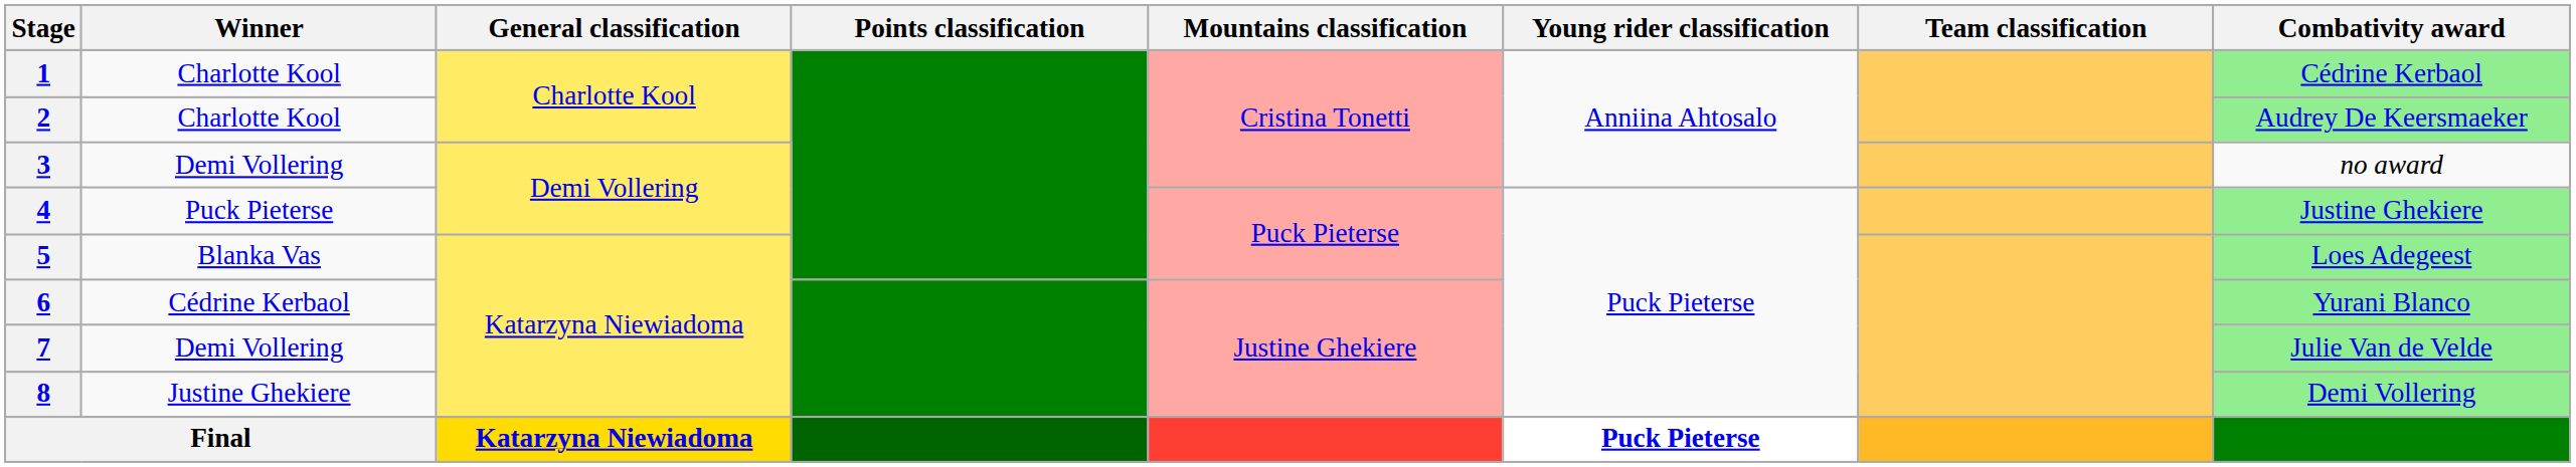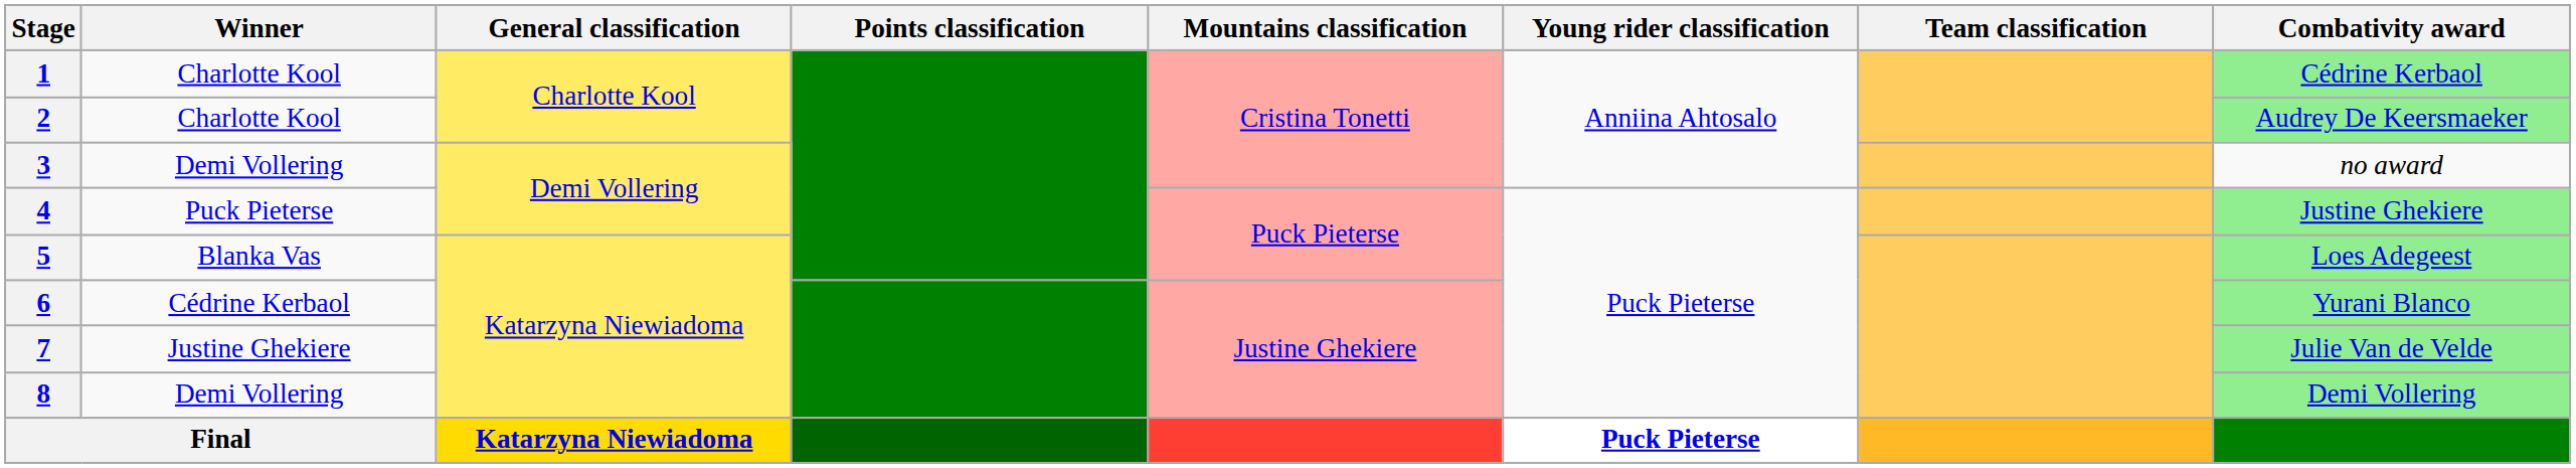7 | Winner: Demi Vollering -> Justine Ghekiere
8 | Winner: Justine Ghekiere -> Demi Vollering
